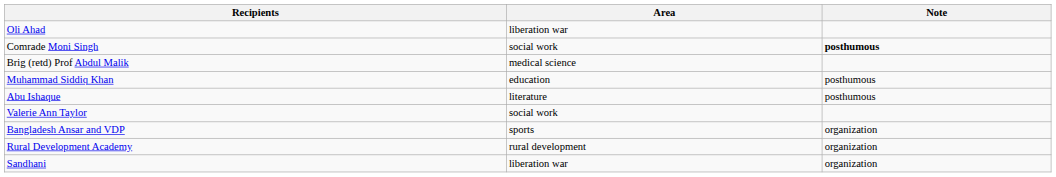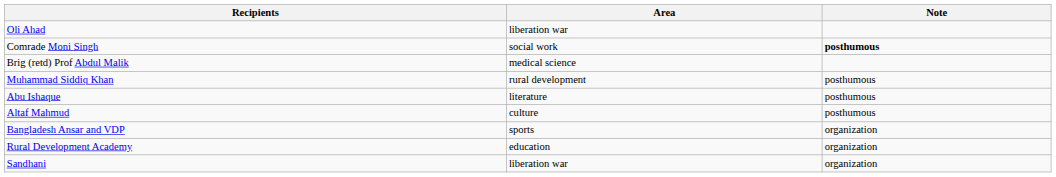Muhammad Siddiq Khan | Area: education -> rural development
+ row: Altaf Mahmud | culture | posthumous
- row: Valerie Ann Taylor | social work
Rural Development Academy | Area: rural development -> education
